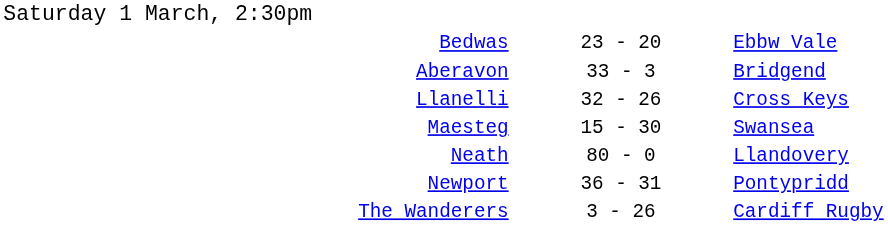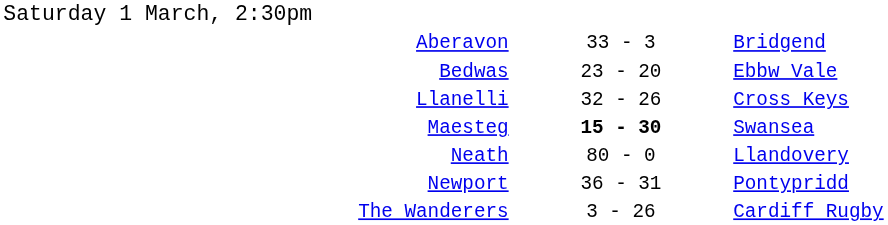rows swapped: Aberavon <-> Bedwas
Maesteg | column 2: normal -> bold
